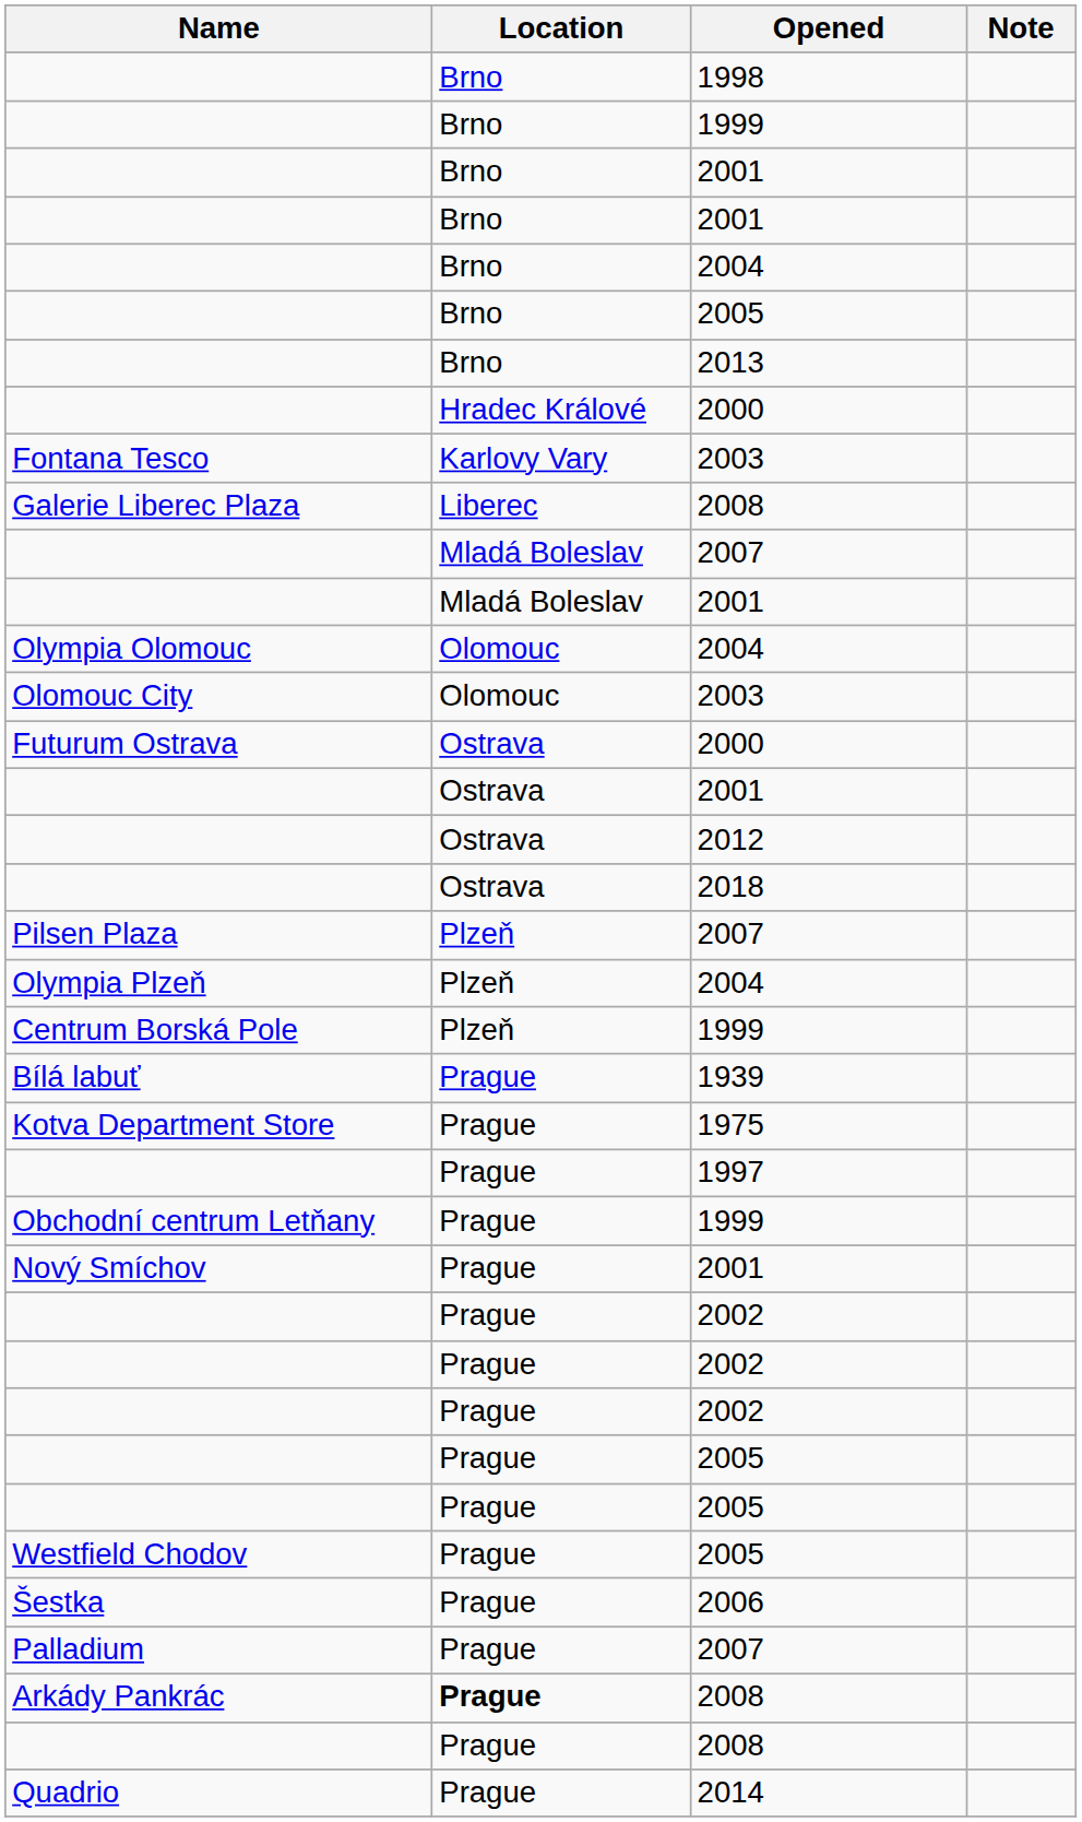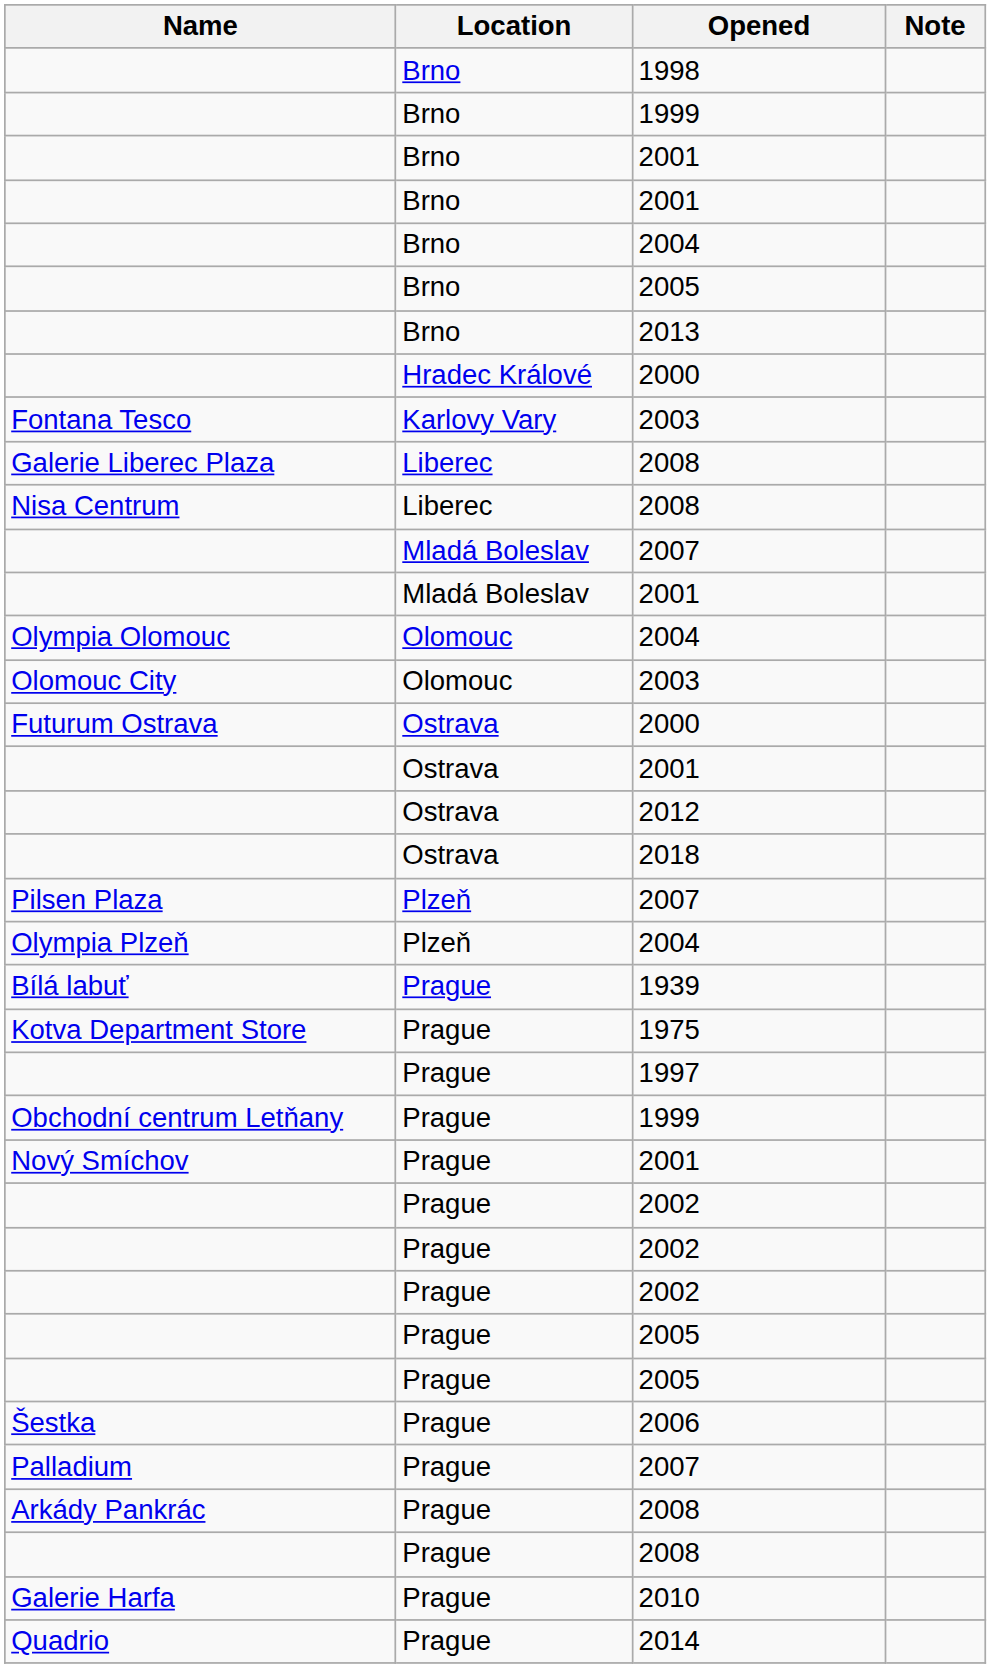+ row: Nisa Centrum | Liberec | 2008
- row: Centrum Borská Pole | Plzeň | 1999
- row: Westfield Chodov | Prague | 2005
Arkády Pankrác | Location: bold -> normal
+ row: Galerie Harfa | Prague | 2010
